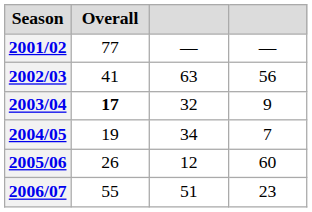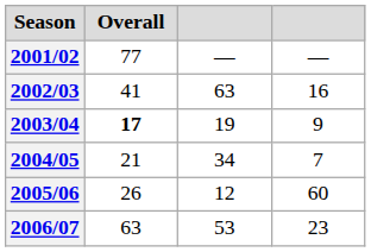2002/03 | column 4: 56 -> 16
2003/04 | column 3: 32 -> 19
2004/05 | Overall: 19 -> 21
2006/07 | Overall: 55 -> 63
2006/07 | column 3: 51 -> 53
